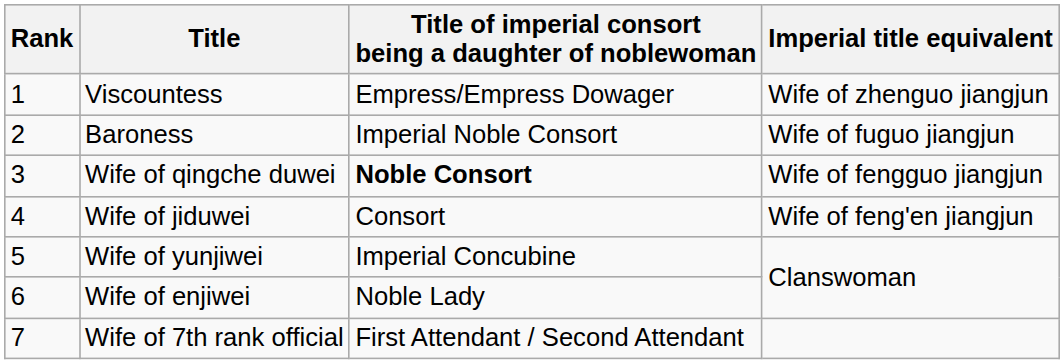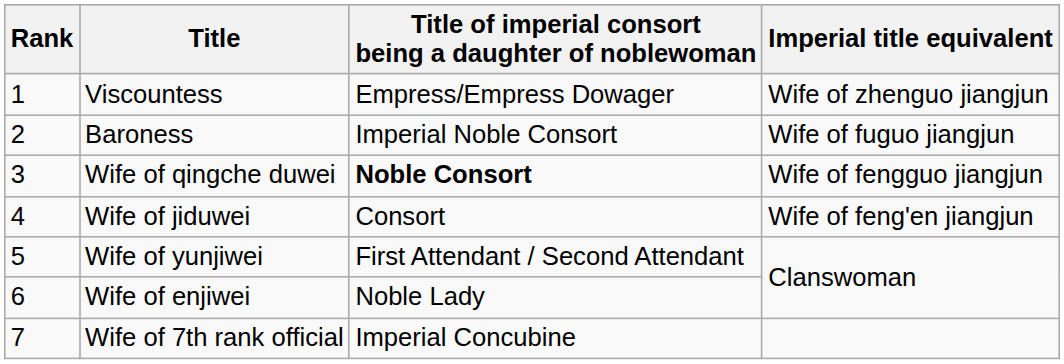Wife of yunjiwei | Title of imperial consort being a daughter of noblewoman: Imperial Concubine -> First Attendant / Second Attendant
Wife of 7th rank official | Title of imperial consort being a daughter of noblewoman: First Attendant / Second Attendant -> Imperial Concubine
